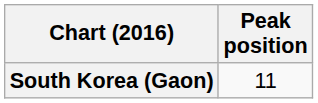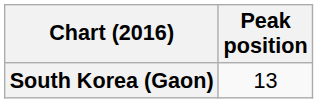South Korea (Gaon) | Peak position: 11 -> 13
